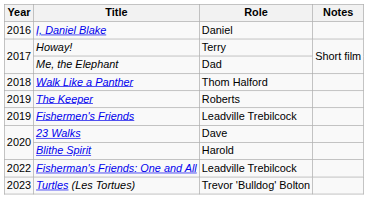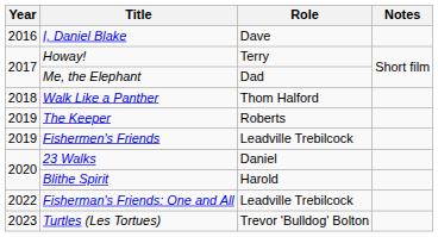I, Daniel Blake | Role: Daniel -> Dave
23 Walks | Role: Dave -> Daniel
